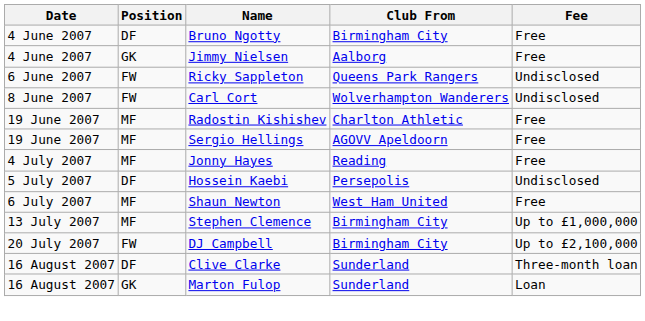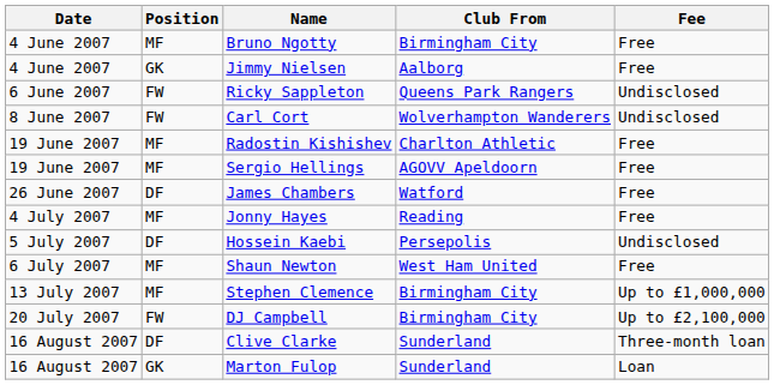Bruno Ngotty | Position: DF -> MF
+ row: 26 June 2007 | DF | James Chambers | Watford | Free
